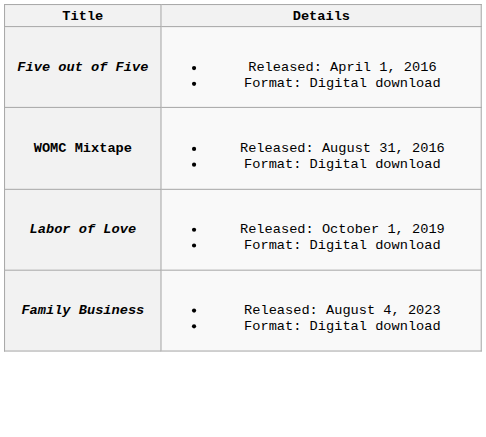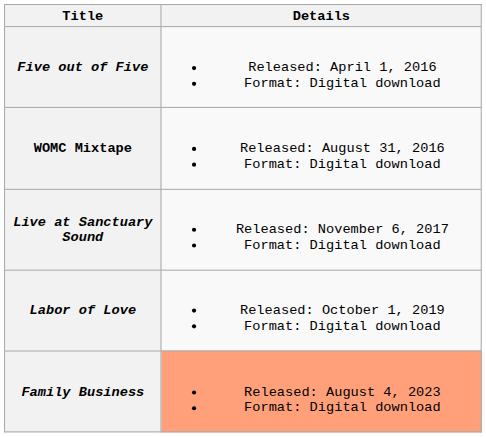+ row: Live at Sanctuary Sound | Released: November 6, 2017 Format: Digital download
Family Business | Details: no background -> lightsalmon background
